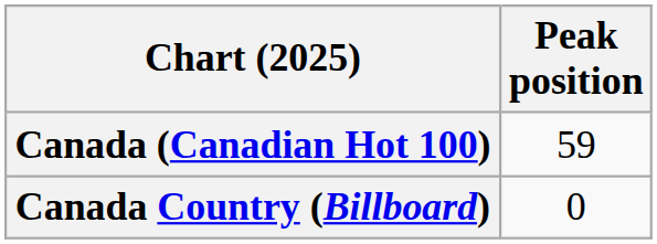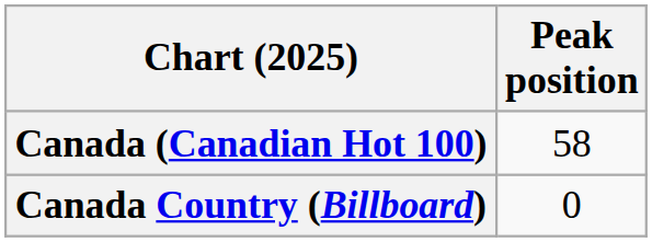Canada (Canadian Hot 100) | Peak position: 59 -> 58
